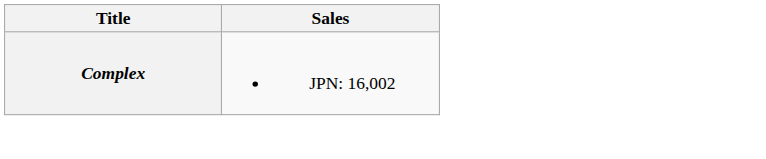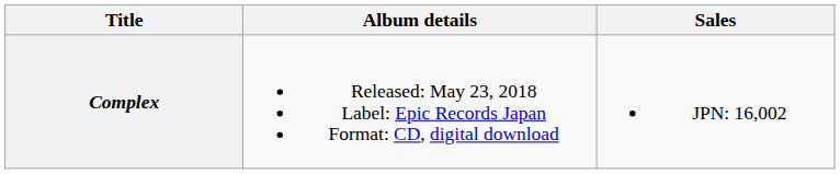+ column: Album details | Released: May 23, 2018 Label: Epic Records Japan Format: CD, digital download
